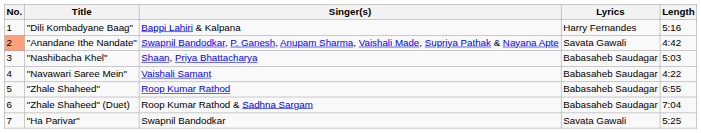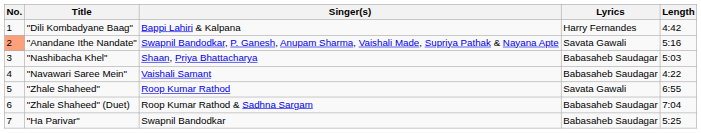"Dili Kombadyane Baag" | Length: 5:16 -> 4:42
"Anandane Ithe Nandate" | Length: 4:42 -> 5:16
"Zhale Shaheed" | Lyrics: Babasaheb Saudagar -> Savata Gawali
"Ha Parivar" | Lyrics: Savata Gawali -> Babasaheb Saudagar
